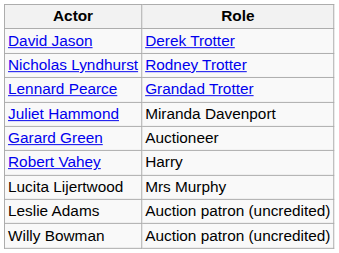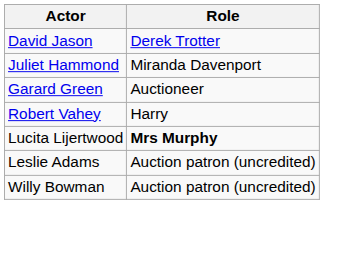- row: Nicholas Lyndhurst | Rodney Trotter
- row: Lennard Pearce | Grandad Trotter
Lucita Lijertwood | Role: normal -> bold
